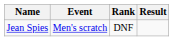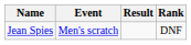columns swapped: Result <-> Rank
